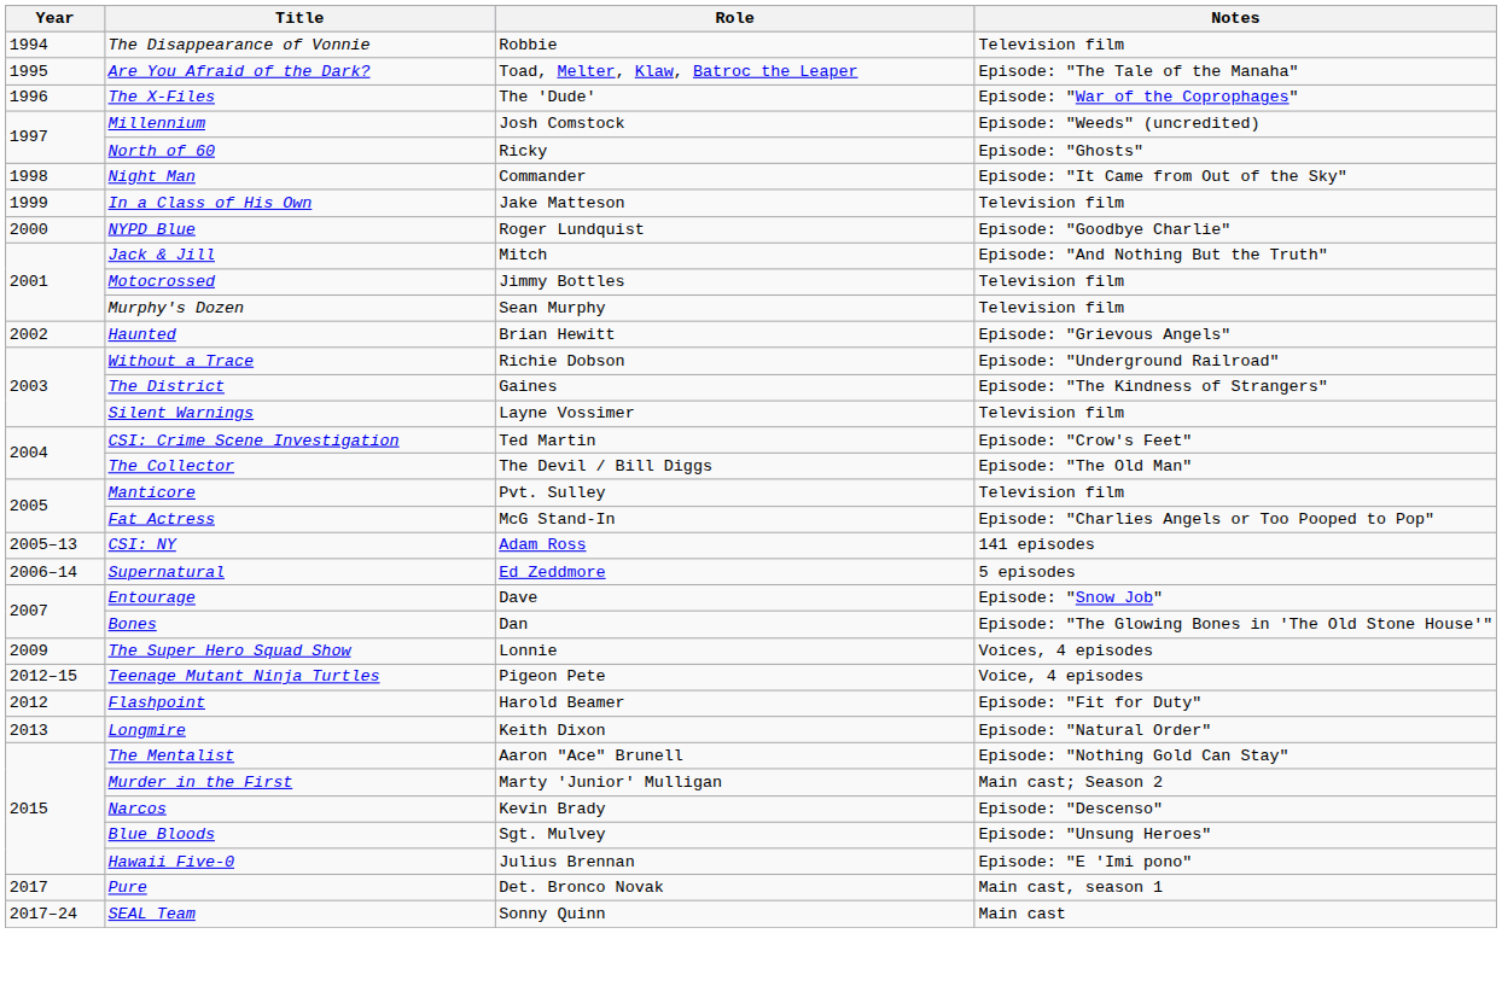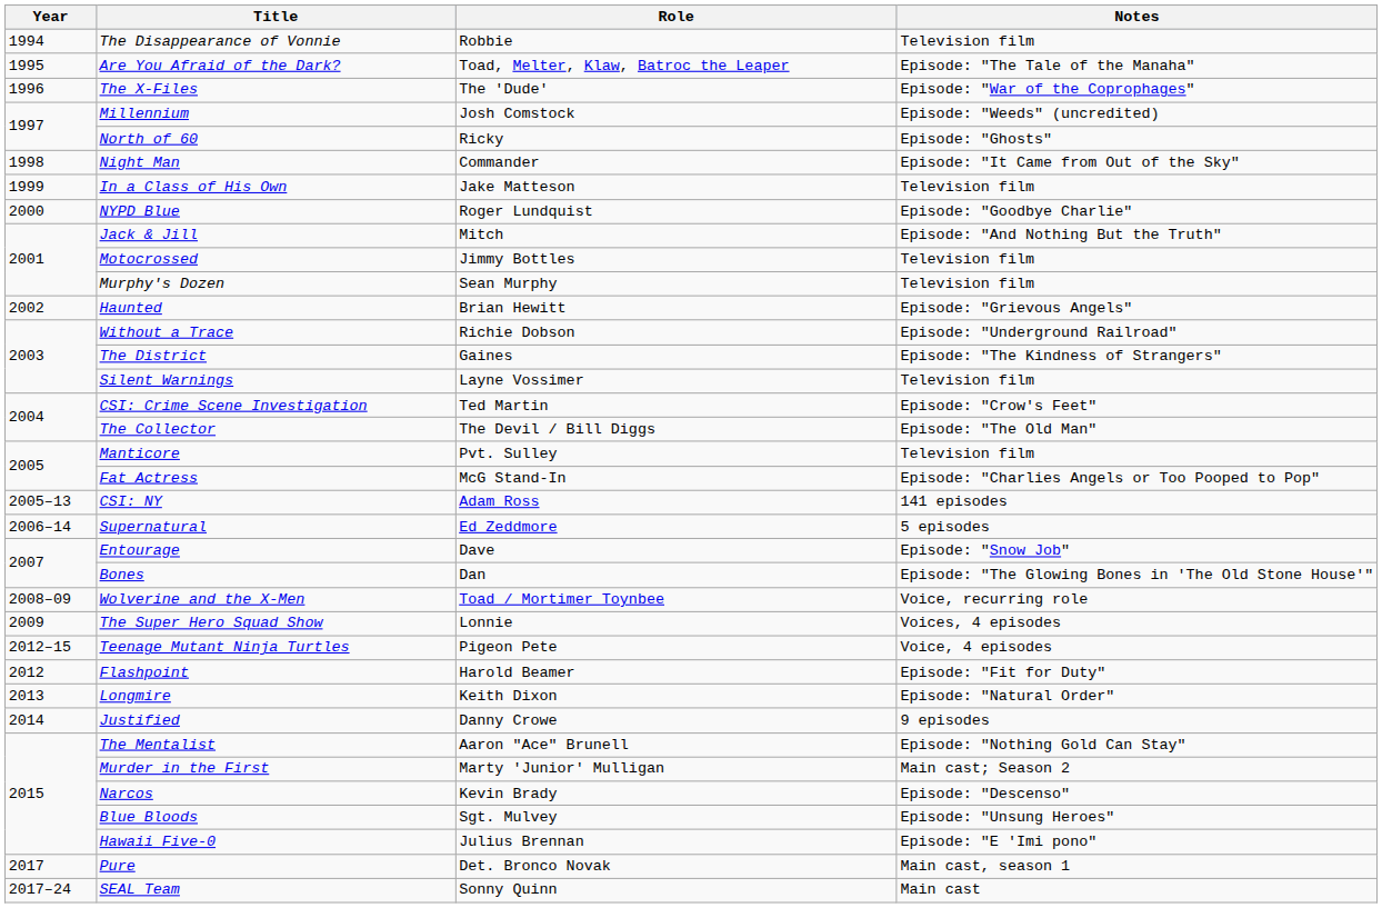+ row: 2008–09 | Wolverine and the X-Men | Toad / Mortimer Toynbee | Voice, recurring role
+ row: 2014 | Justified | Danny Crowe | 9 episodes
